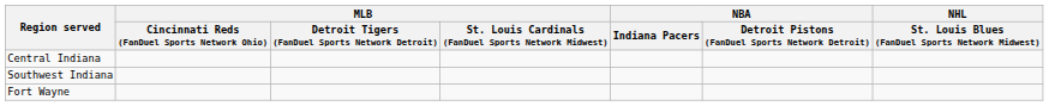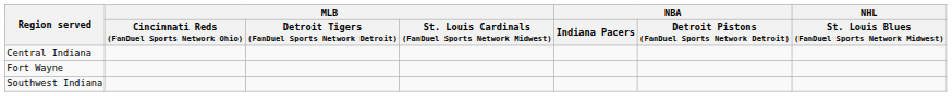rows swapped: Southwest Indiana <-> Fort Wayne
